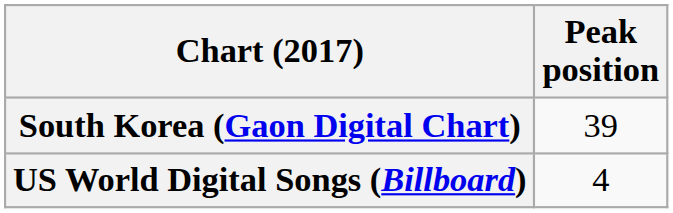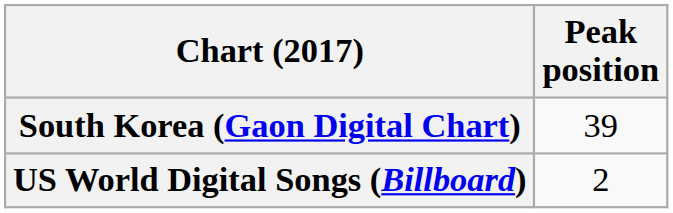US World Digital Songs (Billboard) | Peak position: 4 -> 2
